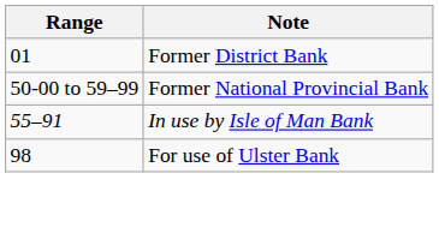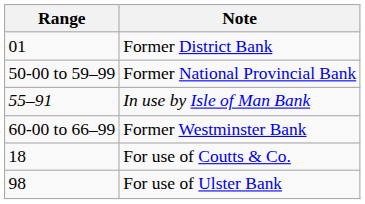+ row: 60-00 to 66–99 | Former Westminster Bank
+ row: 18 | For use of Coutts & Co.
